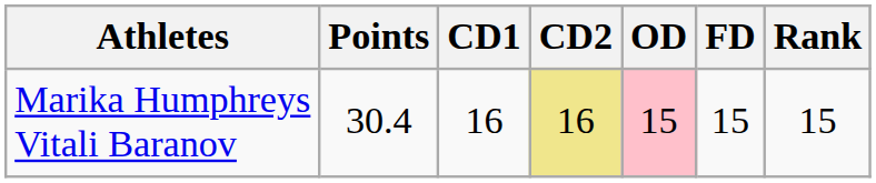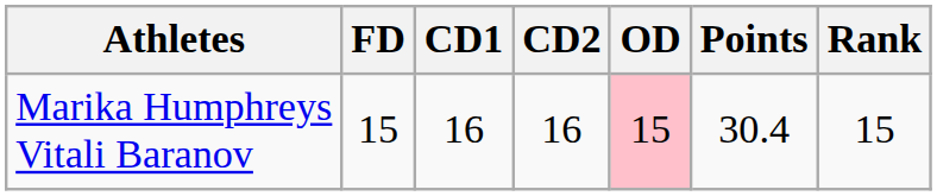columns swapped: Points <-> FD
Marika Humphreys Vitali Baranov | CD2: khaki background -> no background
